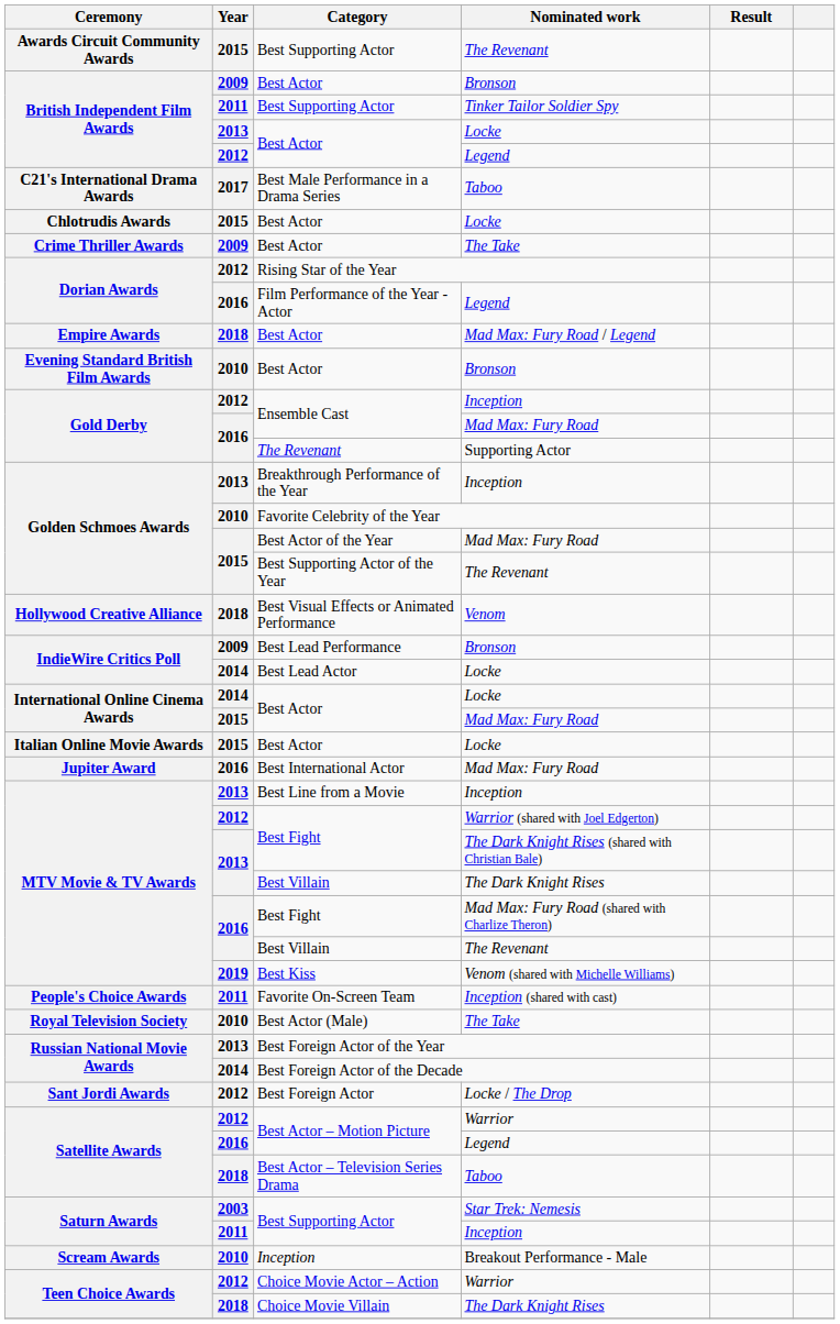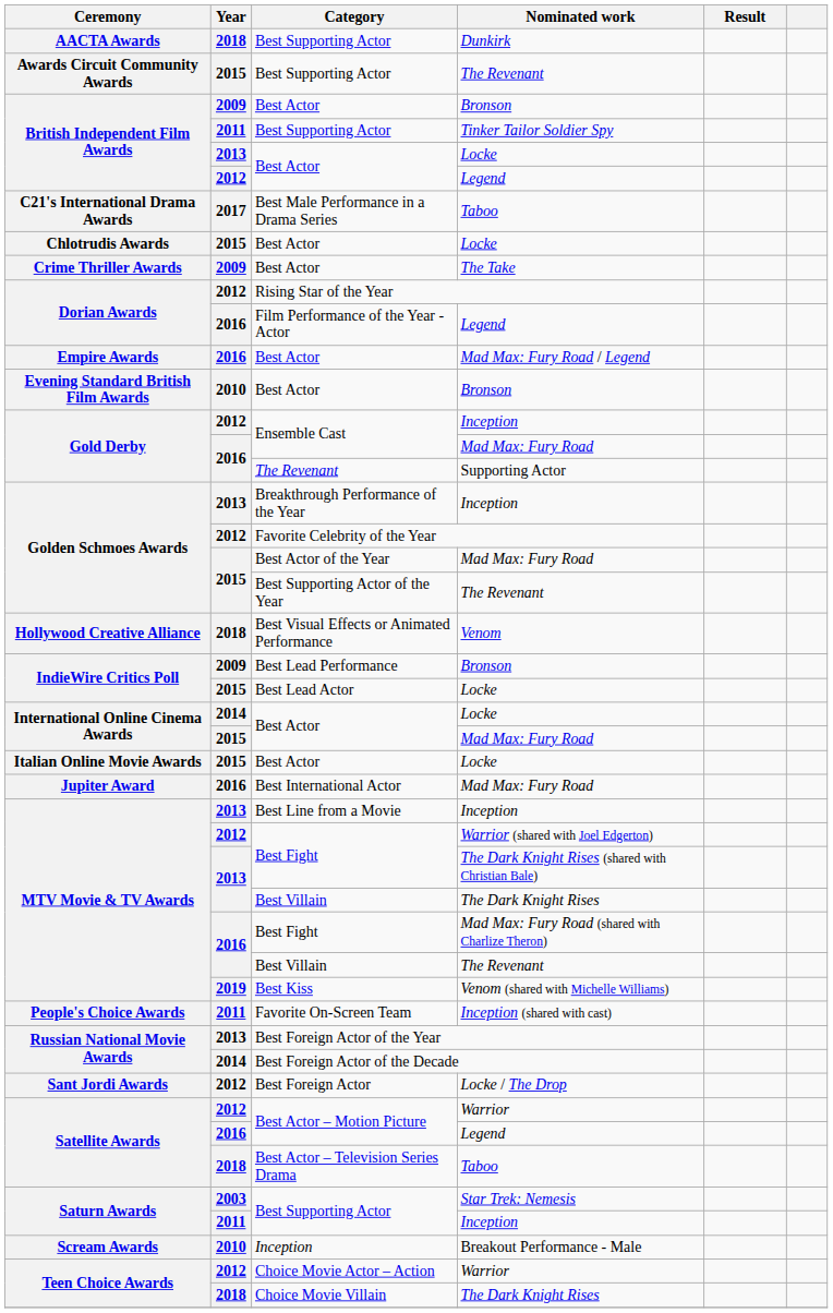+ row: AACTA Awards | 2018 | Best Supporting Actor | Dunkirk
Best Actor / Mad Max: Fury Road / Legend | Year: 2018 -> 2016
Favorite Celebrity of the Year | Year: 2010 -> 2012
Best Lead Actor | Year: 2014 -> 2015
- row: Royal Television Society | 2010 | Best Actor (Male) | The Take
